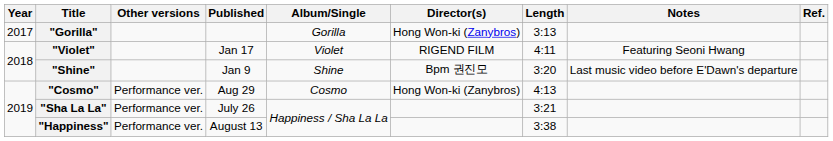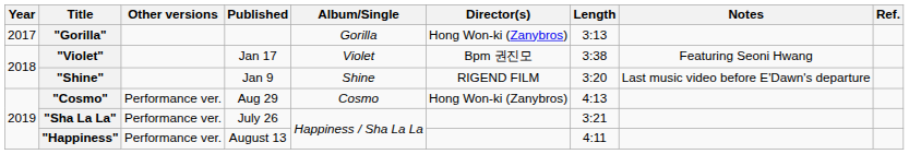"Violet" | Director(s): RIGEND FILM -> Bpm 권진모
"Violet" | Length: 4:11 -> 3:38
"Shine" | Director(s): Bpm 권진모 -> RIGEND FILM
"Happiness" | Length: 3:38 -> 4:11
